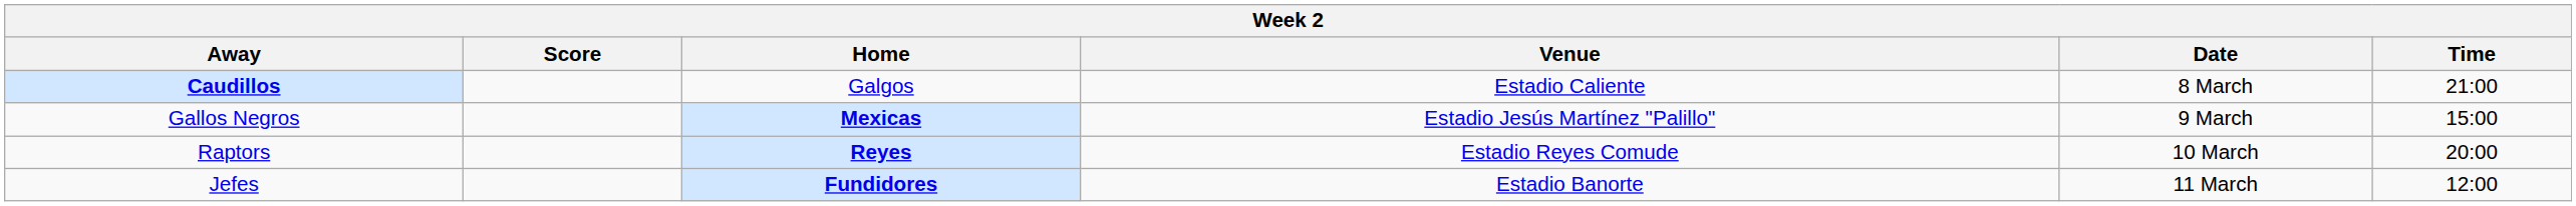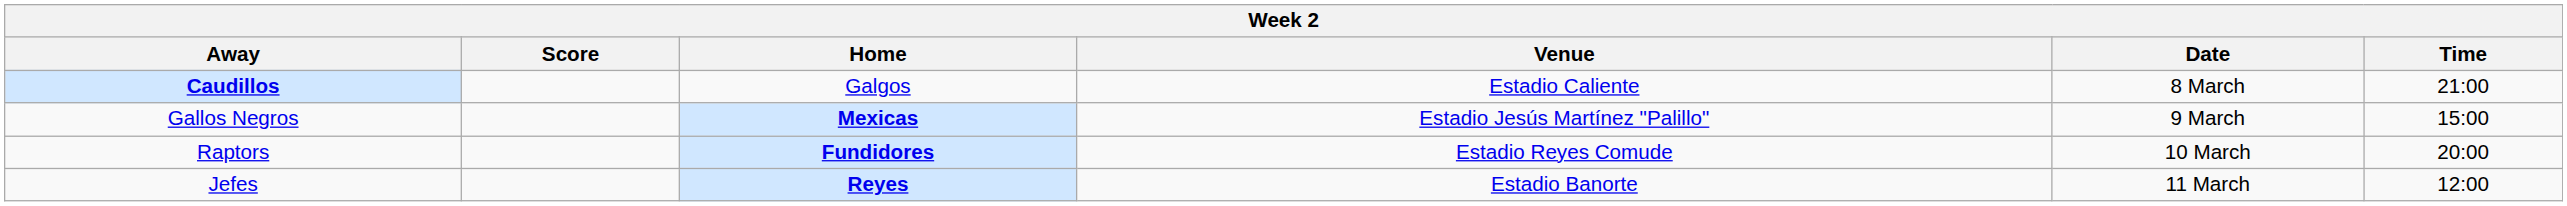Raptors | Home: Reyes -> Fundidores
Jefes | Home: Fundidores -> Reyes
